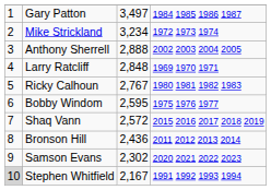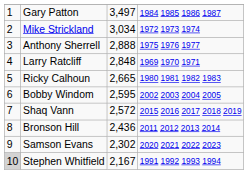Mike Strickland | column 3: 3,234 -> 3,034
Anthony Sherrell | column 4: 2002 2003 2004 2005 -> 1975 1976 1977
Ricky Calhoun | column 3: 2,767 -> 2,665
Bobby Windom | column 4: 1975 1976 1977 -> 2002 2003 2004 2005
